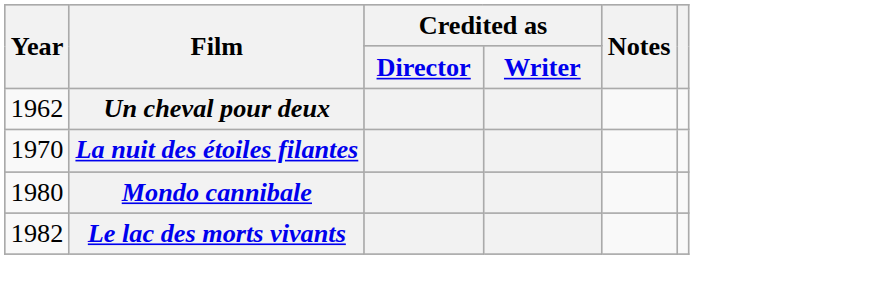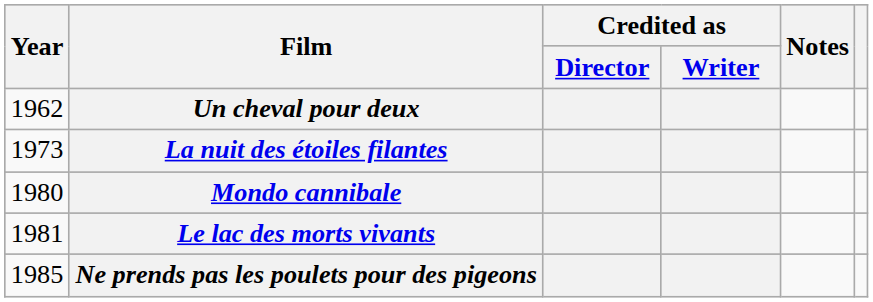La nuit des étoiles filantes | Year: 1970 -> 1973
Le lac des morts vivants | Year: 1982 -> 1981
+ row: 1985 | Ne prends pas les poulets pour des pigeons
